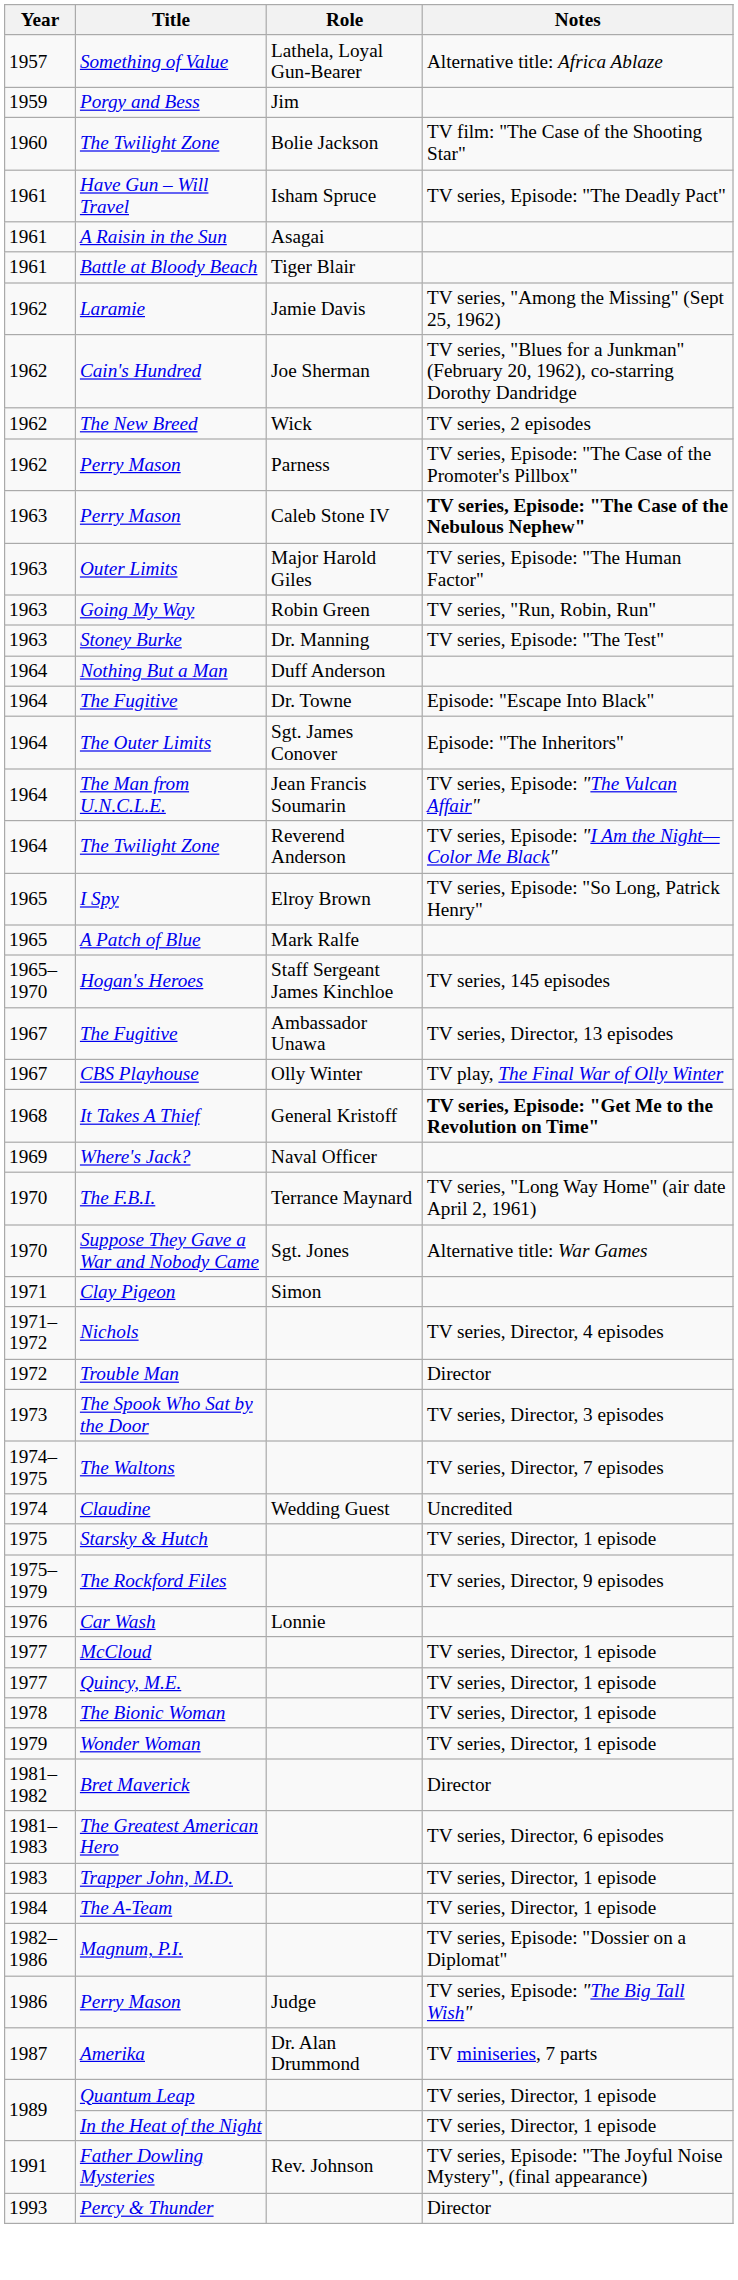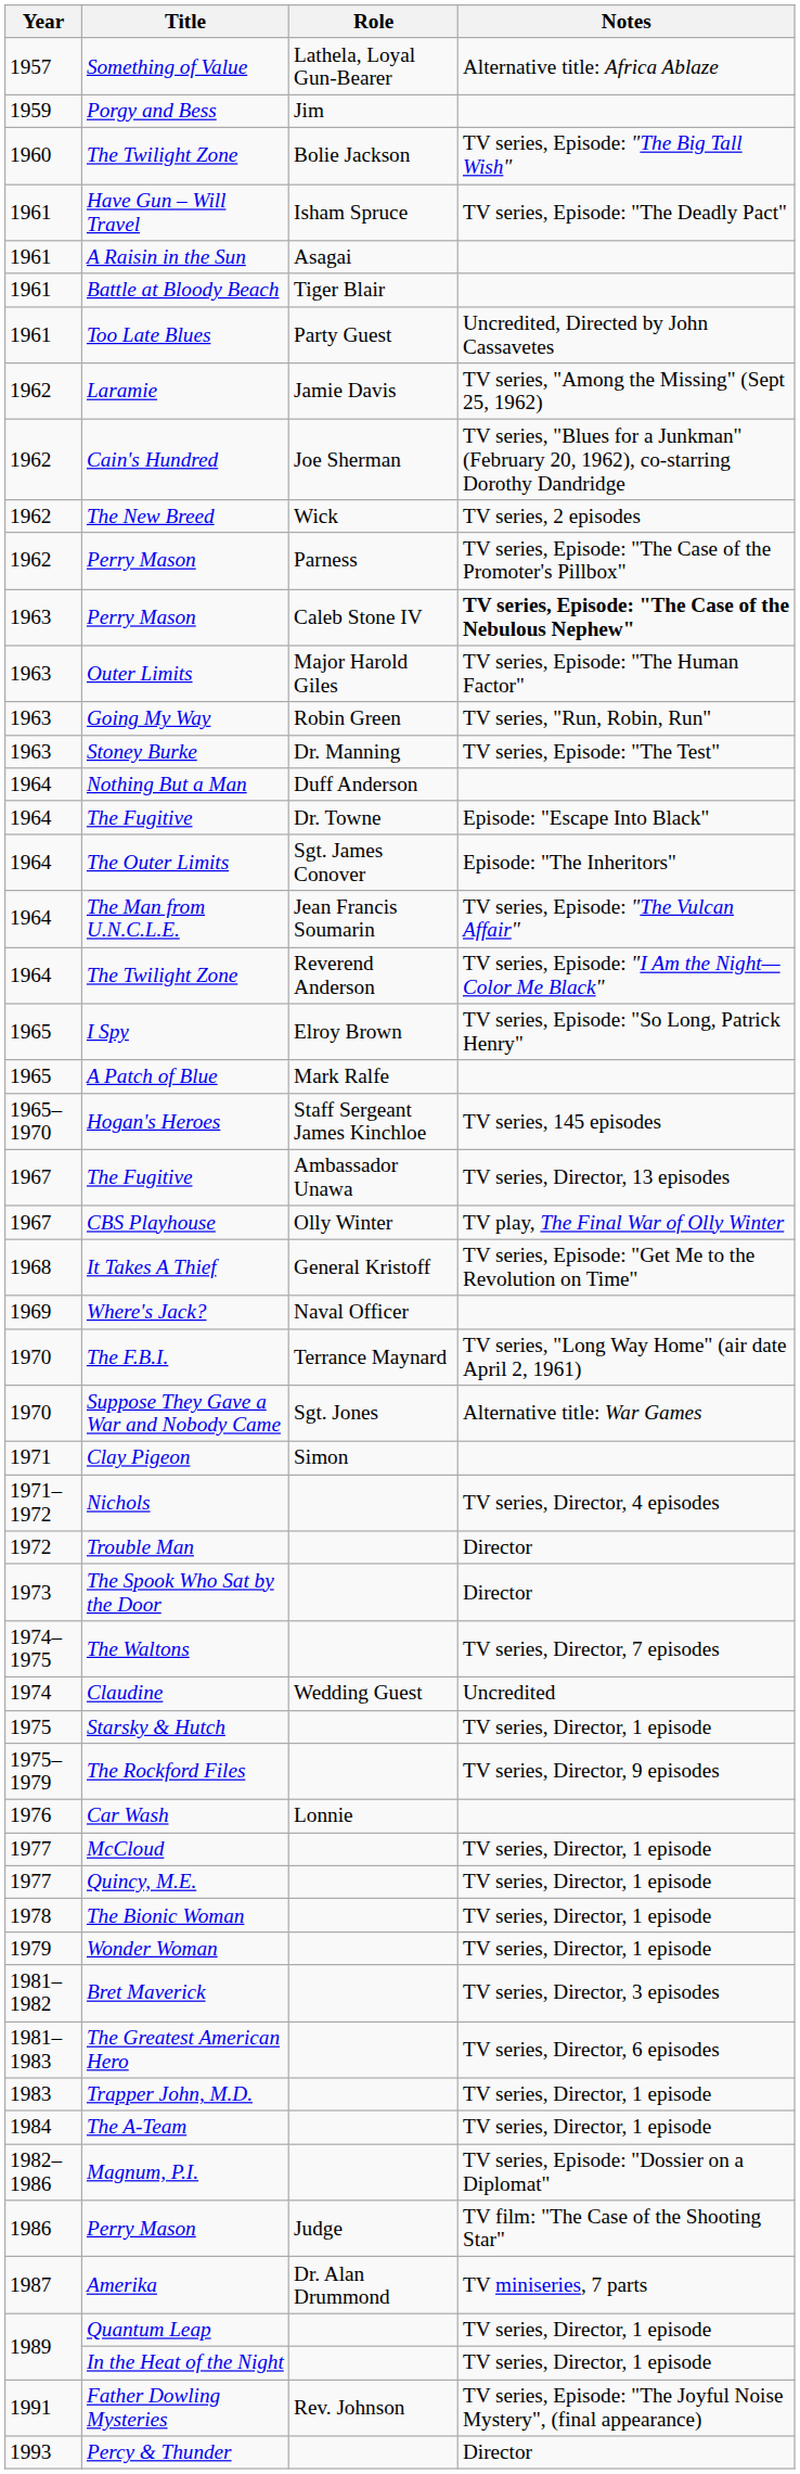The Twilight Zone / Bolie Jackson | Notes: TV film: "The Case of the Shooting Star" -> TV series, Episode: "The Big Tall Wish"
+ row: 1961 | Too Late Blues | Party Guest | Uncredited, Directed by John Cassavetes
It Takes A Thief | Notes: bold -> normal
The Spook Who Sat by the Door | Notes: TV series, Director, 3 episodes -> Director
Bret Maverick | Notes: Director -> TV series, Director, 3 episodes
Perry Mason / Judge | Notes: TV series, Episode: "The Big Tall Wish" -> TV film: "The Case of the Shooting Star"
